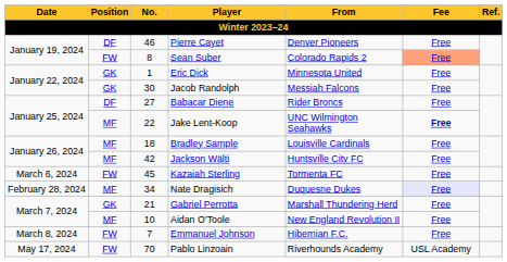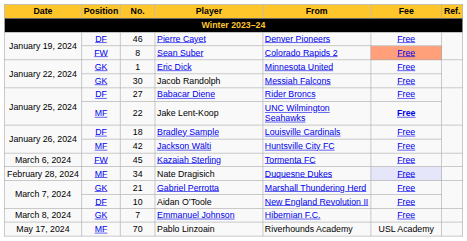Bradley Sample | Position: MF -> DF
Aidan O’Toole | Position: MF -> DF
Emmanuel Johnson | Position: FW -> GK
Pablo Linzoain | Position: FW -> MF
